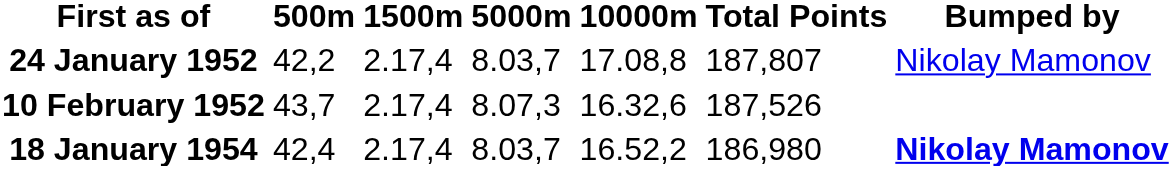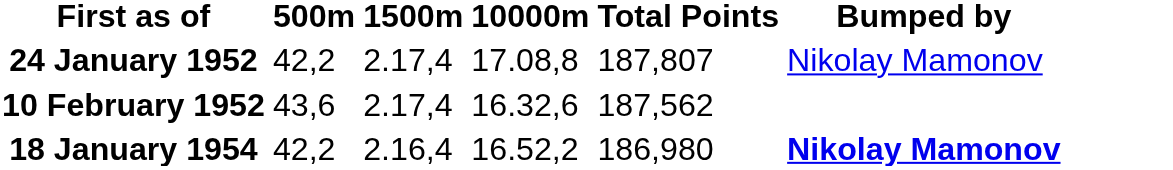- column: 5000m | 8.03,7 | 8.07,3 | 8.03,7
10 February 1952 | 500m: 43,7 -> 43,6
10 February 1952 | Total Points: 187,526 -> 187,562
18 January 1954 | 500m: 42,4 -> 42,2
18 January 1954 | 1500m: 2.17,4 -> 2.16,4
